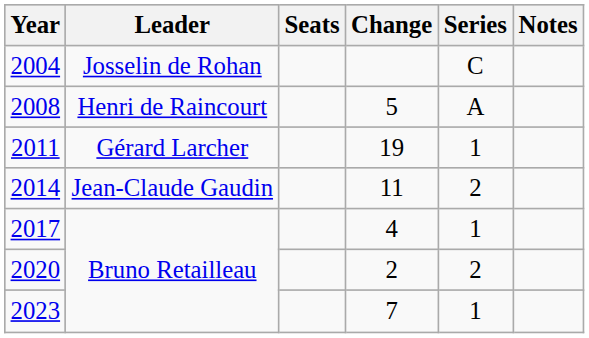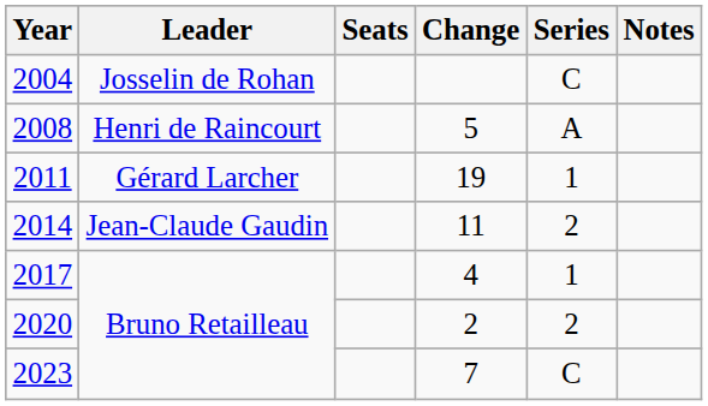2023 | Series: 1 -> C
